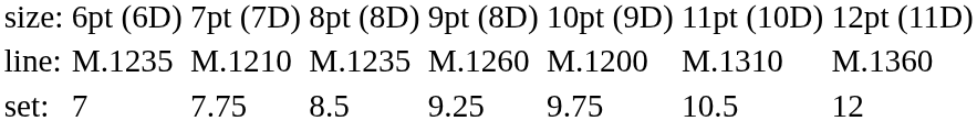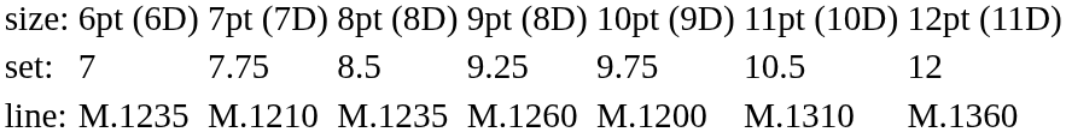rows swapped: set: <-> line:
